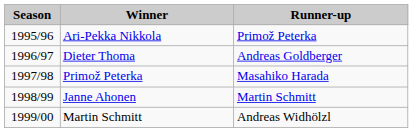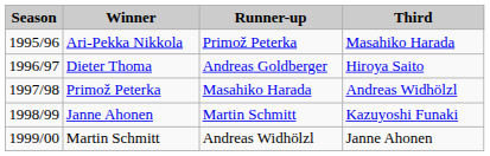+ column: Third | Masahiko Harada | Hiroya Saito | Andreas Widhölzl | Kazuyoshi Funaki | Janne Ahonen
